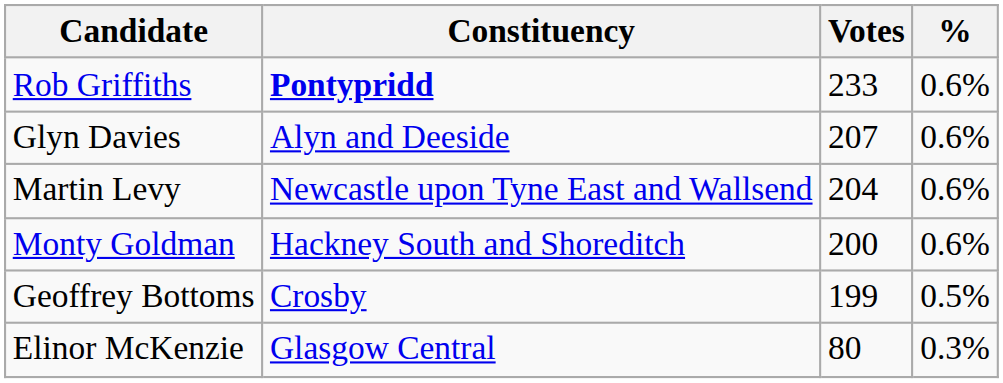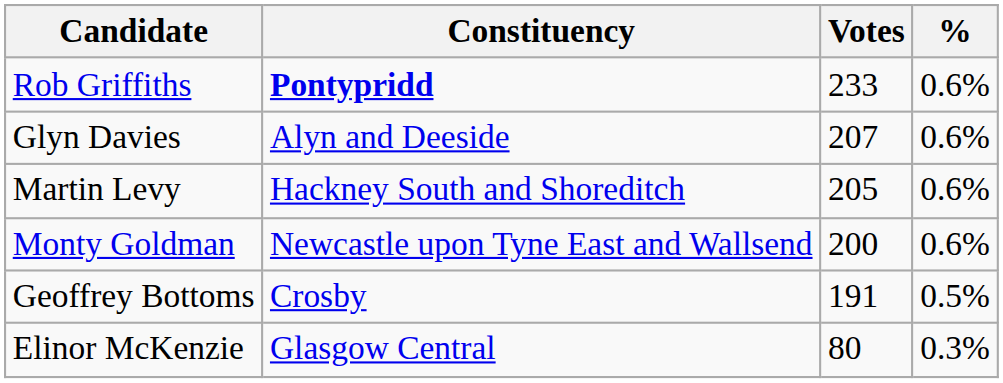Martin Levy | Constituency: Newcastle upon Tyne East and Wallsend -> Hackney South and Shoreditch
Martin Levy | Votes: 204 -> 205
Monty Goldman | Constituency: Hackney South and Shoreditch -> Newcastle upon Tyne East and Wallsend
Geoffrey Bottoms | Votes: 199 -> 191
